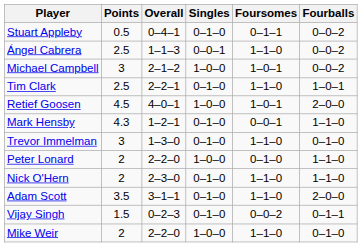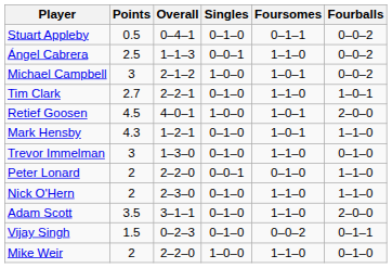Tim Clark | Points: 2.5 -> 2.7
Mark Hensby | Foursomes: 0–0–1 -> 1–0–1
Peter Lonard | Singles: 1–0–0 -> 0–0–1
